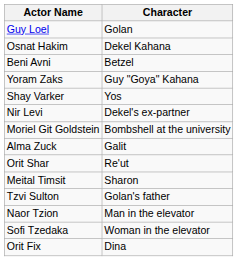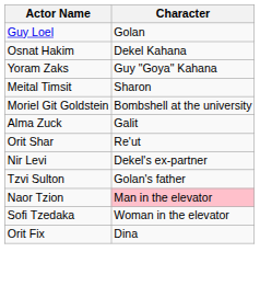- row: Beni Avni | Betzel
- row: Shay Varker | Yos
rows swapped: Meital Timsit <-> Nir Levi
Naor Tzion | Character: no background -> pink background
